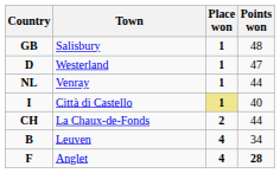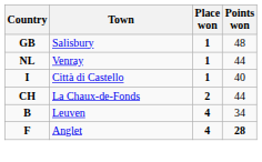- row: D | Westerland | 1 | 47
Città di Castello | Place won: khaki background -> no background
